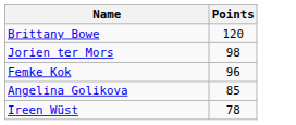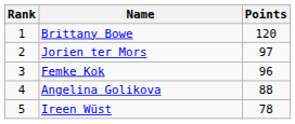+ column: Rank | 1 | 2 | 3 | 4 | 5
Jorien ter Mors | Points: 98 -> 97
Angelina Golikova | Points: 85 -> 88
